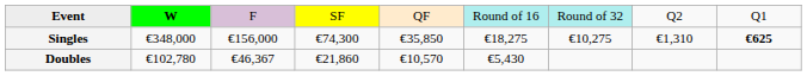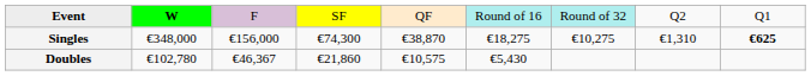Singles | column 5: €35,850 -> €38,870
Doubles | column 5: €10,570 -> €10,575
